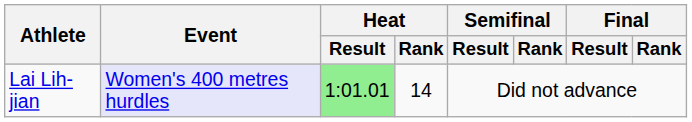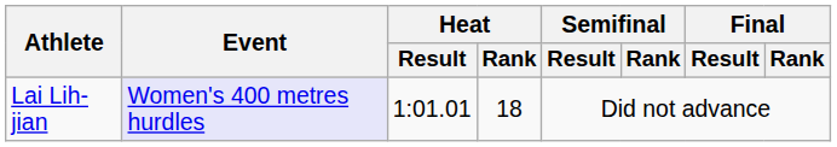Lai Lih-jian | Heat / Result: lightgreen background -> no background
Lai Lih-jian | Heat / Rank: 14 -> 18
